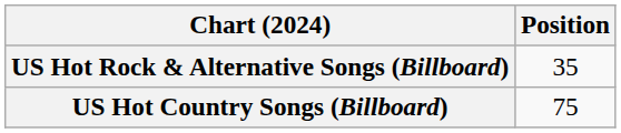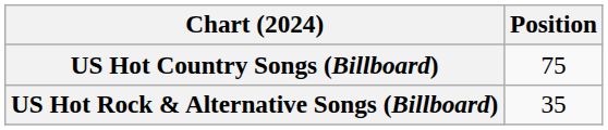rows swapped: US Hot Country Songs (Billboard) <-> US Hot Rock & Alternative Songs (Billboard)
